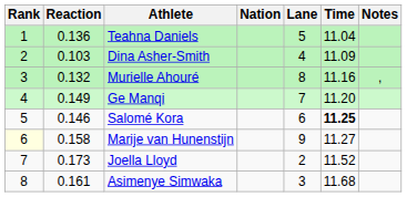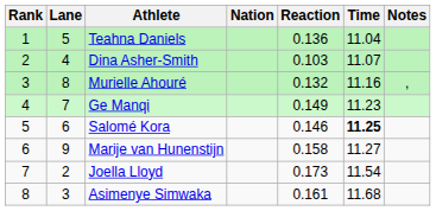columns swapped: Lane <-> Reaction
Dina Asher-Smith | Time: 11.09 -> 11.07
Ge Manqi | Time: 11.20 -> 11.23
Marije van Hunenstijn | Rank: lightyellow background -> no background
Joella Lloyd | Time: 11.52 -> 11.54
